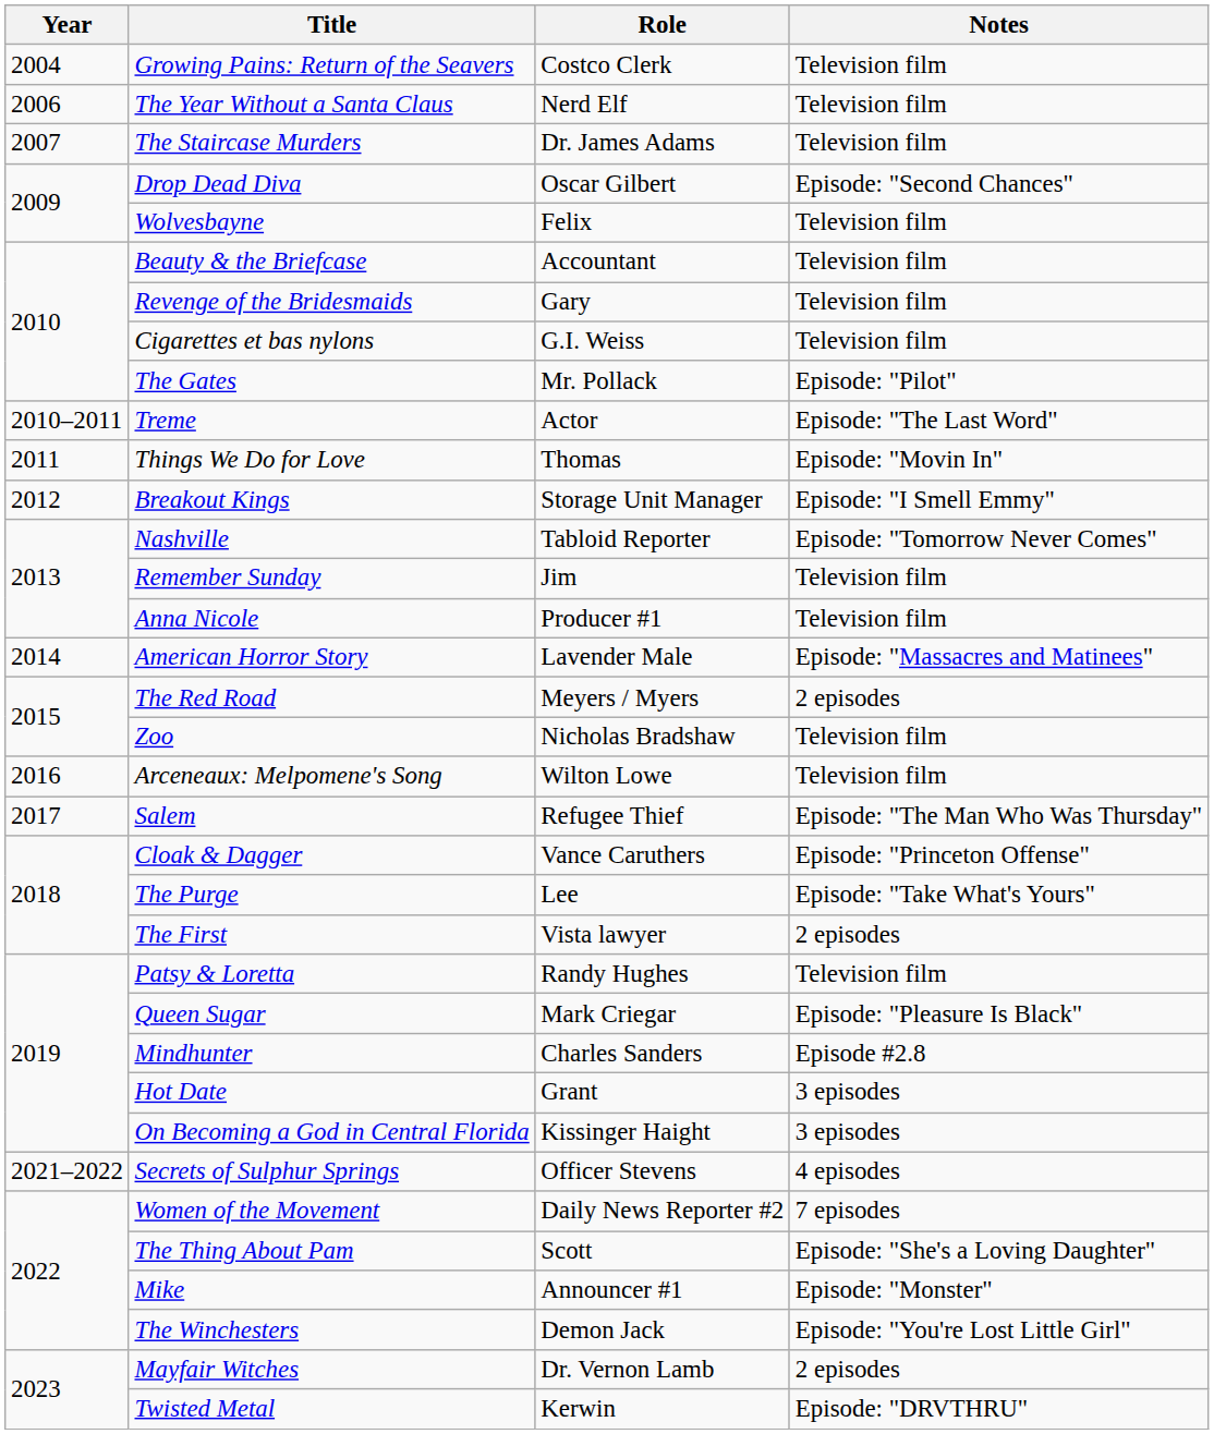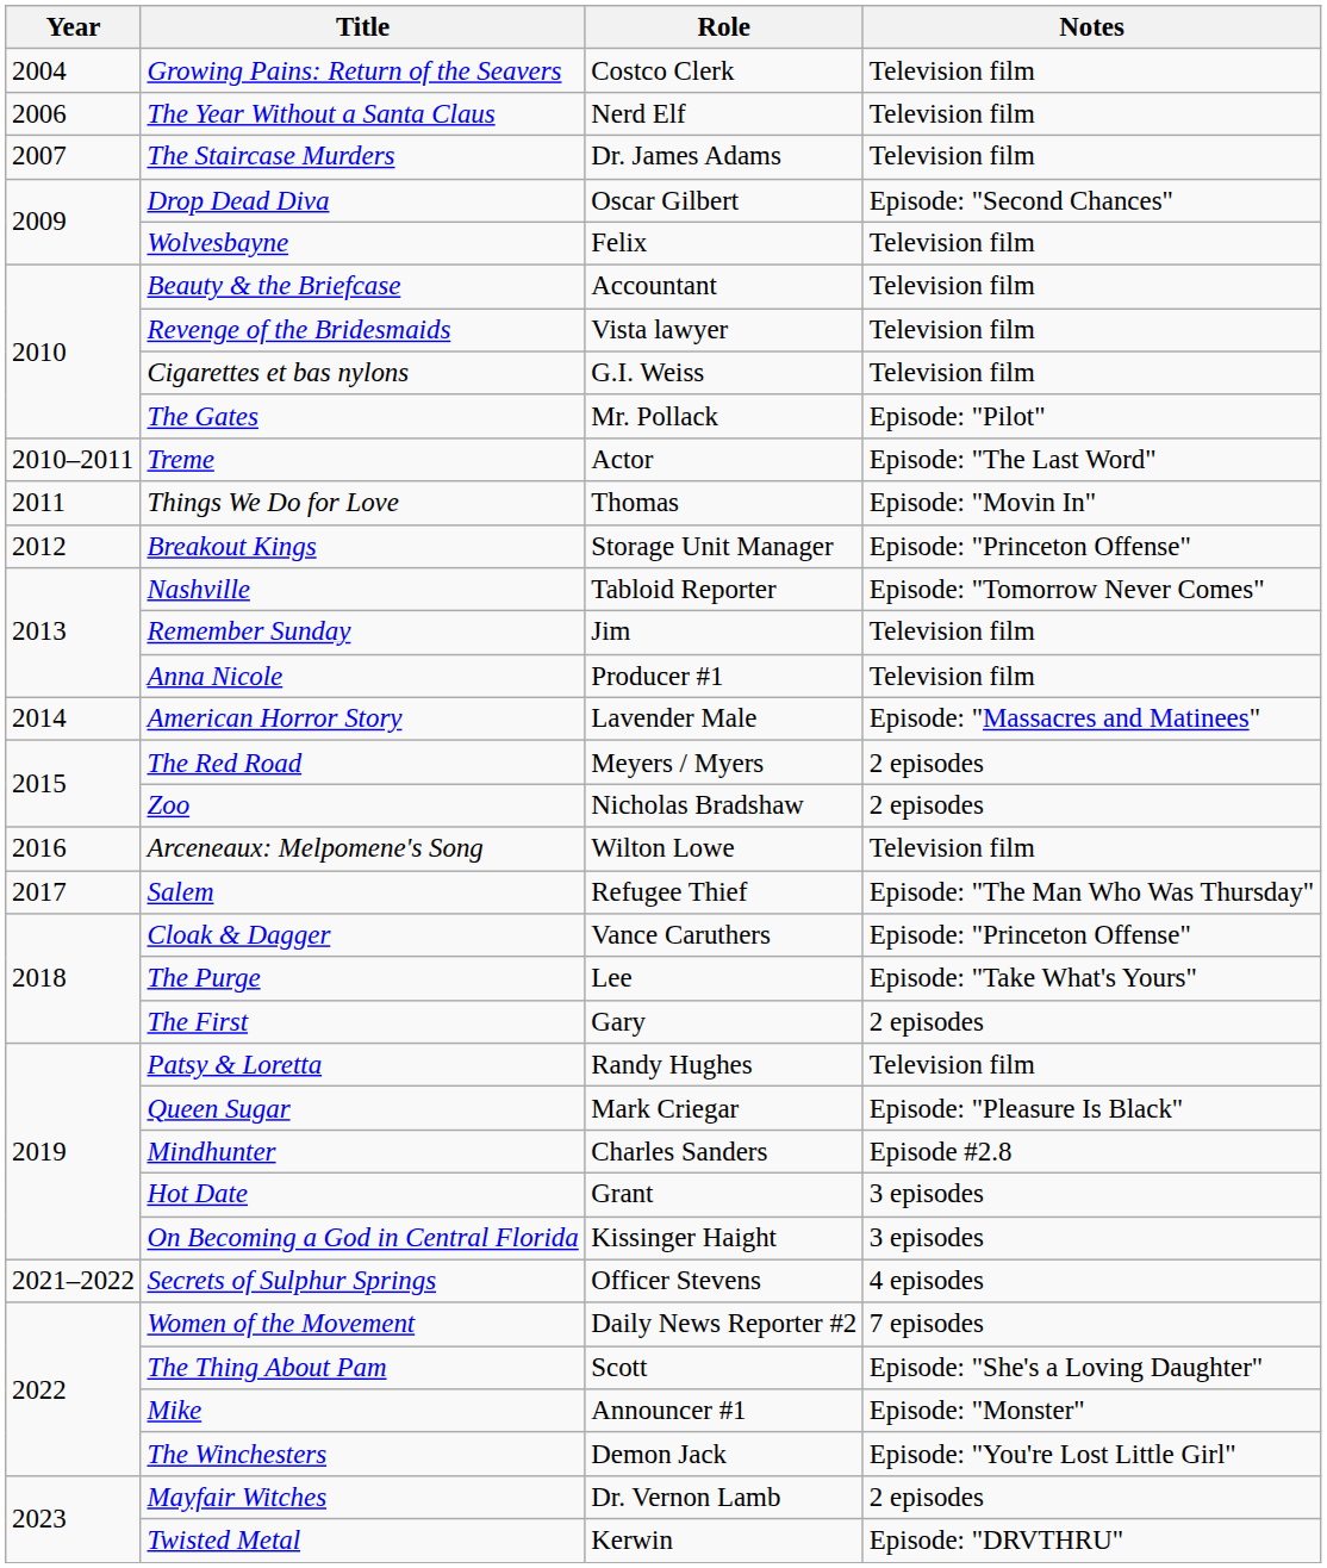Revenge of the Bridesmaids | Role: Gary -> Vista lawyer
Breakout Kings | Notes: Episode: "I Smell Emmy" -> Episode: "Princeton Offense"
Zoo | Notes: Television film -> 2 episodes
The First | Role: Vista lawyer -> Gary
